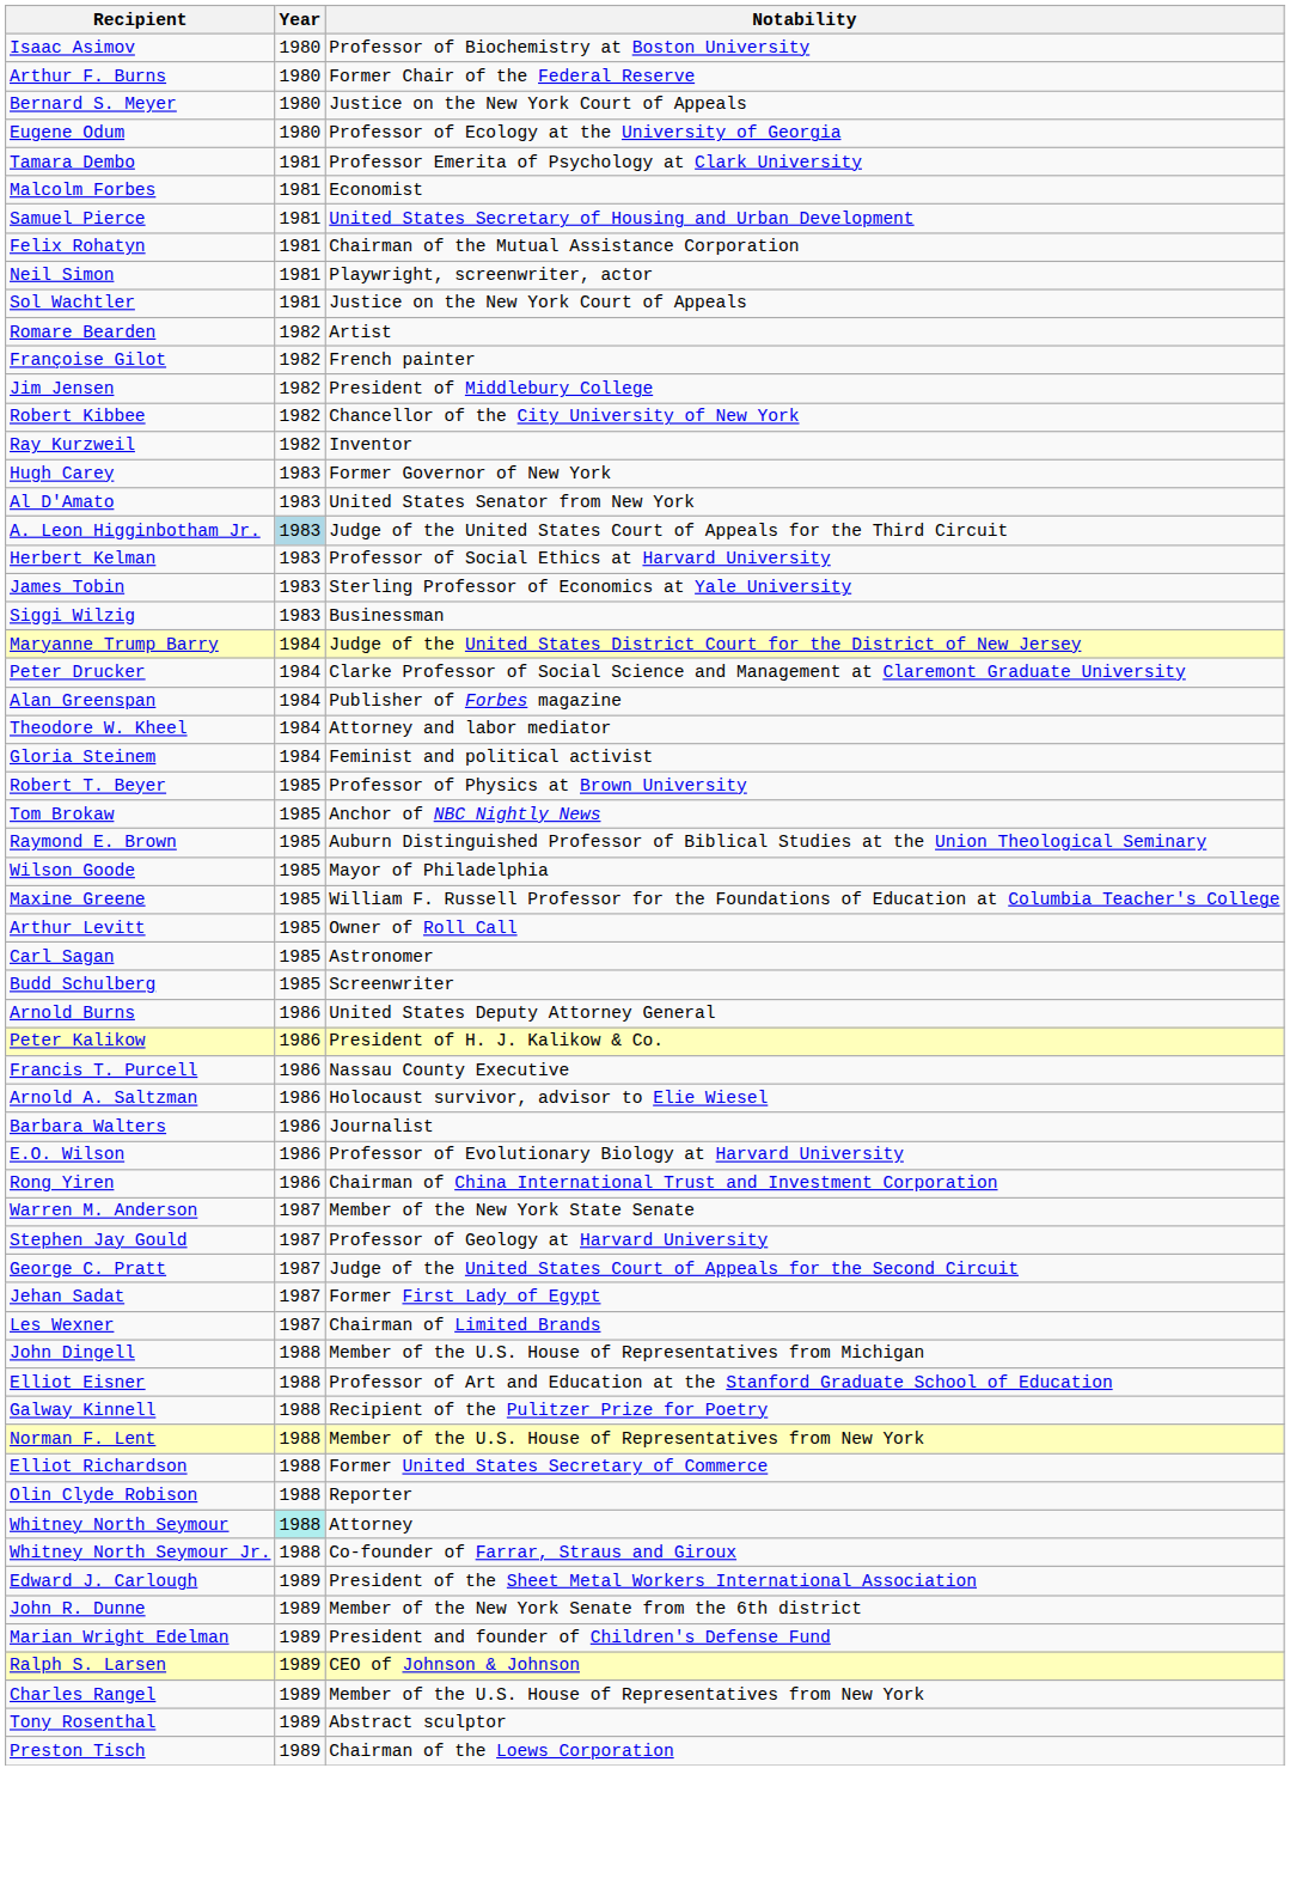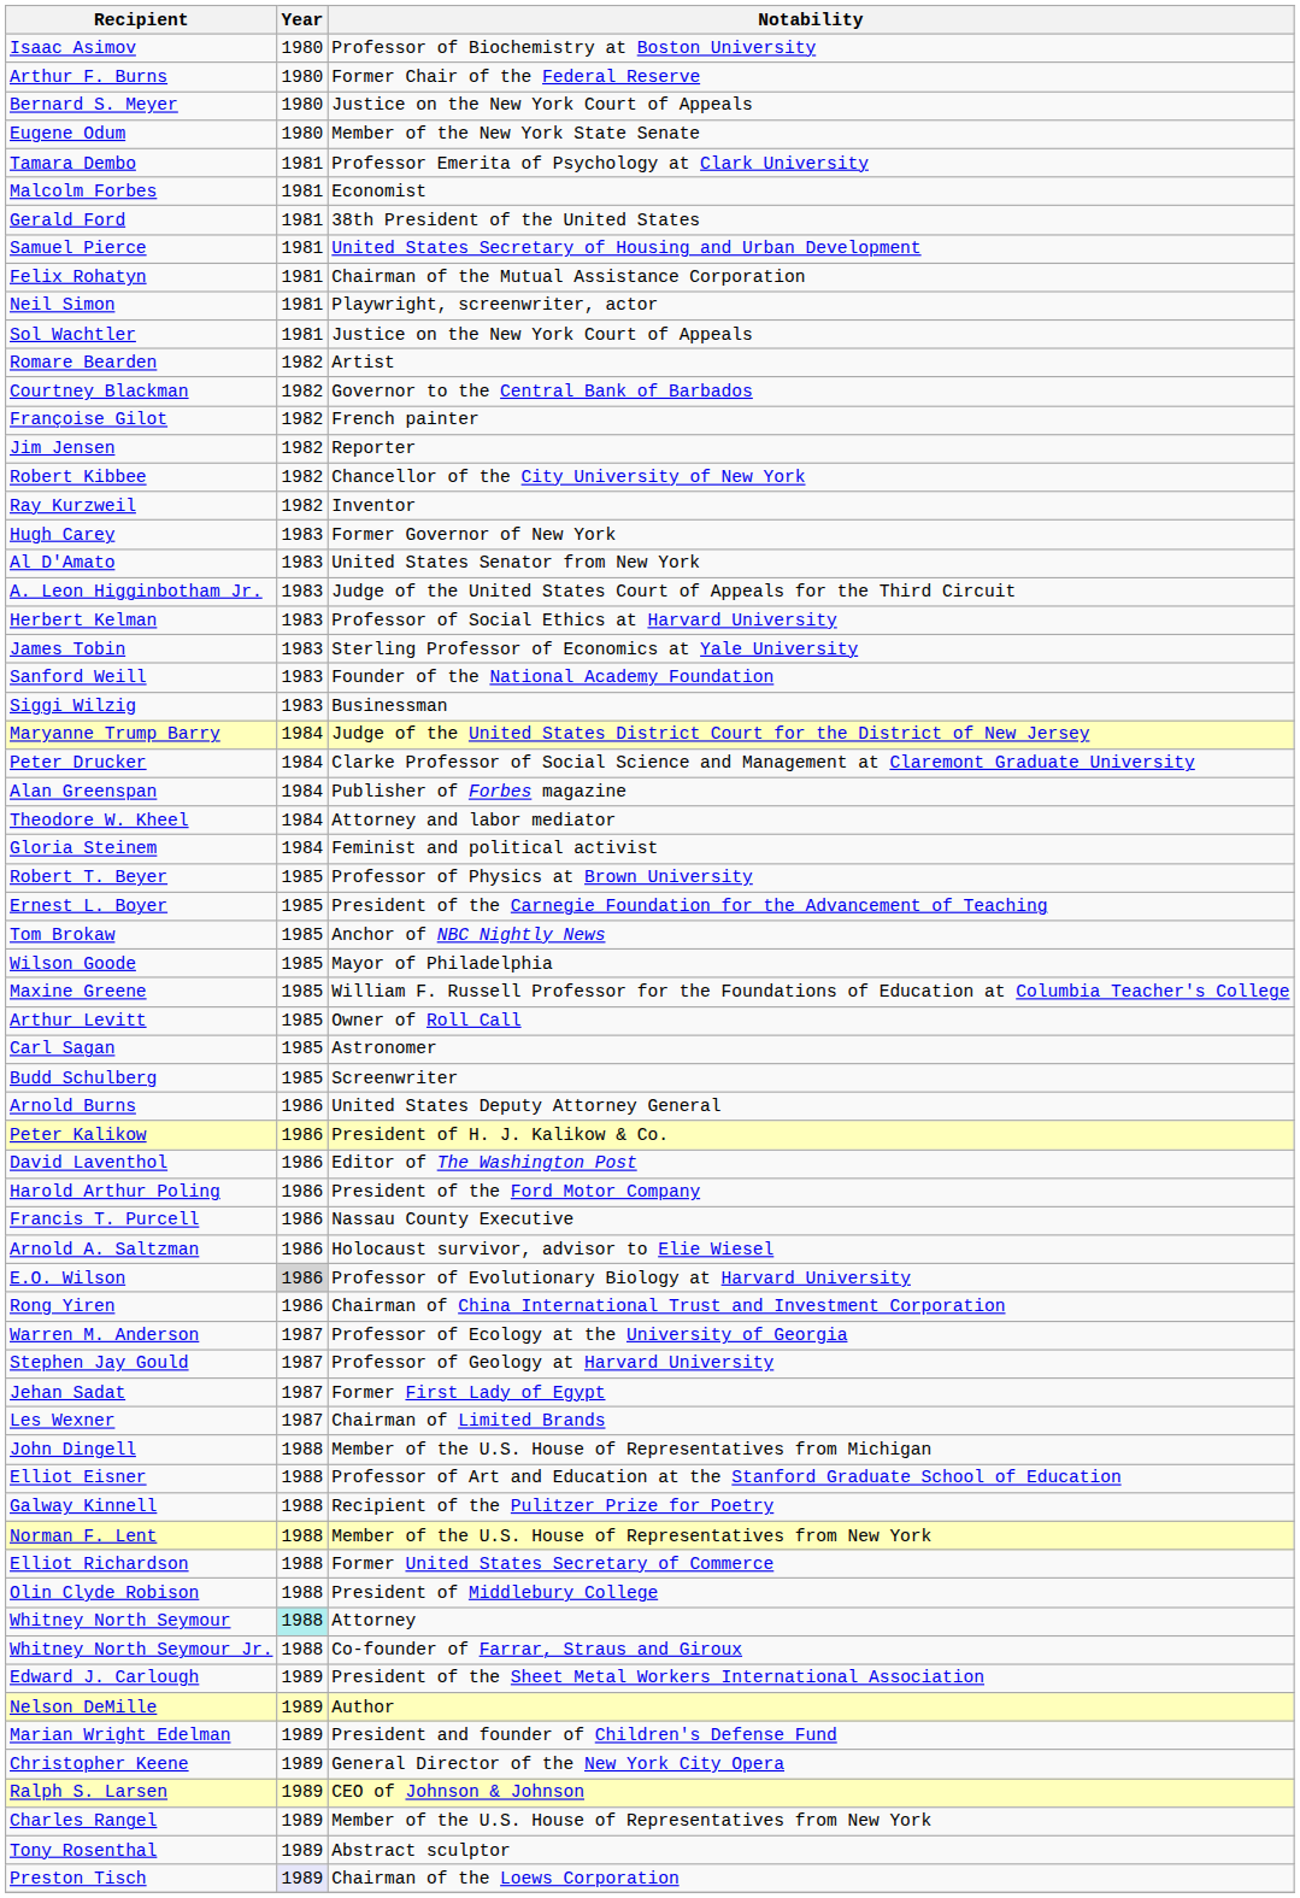Eugene Odum | Notability: Professor of Ecology at the University of Georgia -> Member of the New York State Senate
+ row: Gerald Ford | 1981 | 38th President of the United States
+ row: Courtney Blackman | 1982 | Governor to the Central Bank of Barbados
Jim Jensen | Notability: President of Middlebury College -> Reporter
A. Leon Higginbotham Jr. | Year: lightblue background -> no background
+ row: Sanford Weill | 1983 | Founder of the National Academy Foundation
+ row: Ernest L. Boyer | 1985 | President of the Carnegie Foundation for the Advancement of Teaching
- row: Raymond E. Brown | 1985 | Auburn Distinguished Professor of Biblical Studies at the Union Theological Seminary
+ row: David Laventhol | 1986 | Editor of The Washington Post
+ row: Harold Arthur Poling | 1986 | President of the Ford Motor Company
- row: Barbara Walters | 1986 | Journalist
E.O. Wilson | Year: no background -> lightgrey background
Warren M. Anderson | Notability: Member of the New York State Senate -> Professor of Ecology at the University of Georgia
- row: George C. Pratt | 1987 | Judge of the United States Court of Appeals for the Second Circuit
Olin Clyde Robison | Notability: Reporter -> President of Middlebury College
+ row: Nelson DeMille | 1989 | Author
- row: John R. Dunne | 1989 | Member of the New York Senate from the 6th district
+ row: Christopher Keene | 1989 | General Director of the New York City Opera
Preston Tisch | Year: no background -> lavender background
